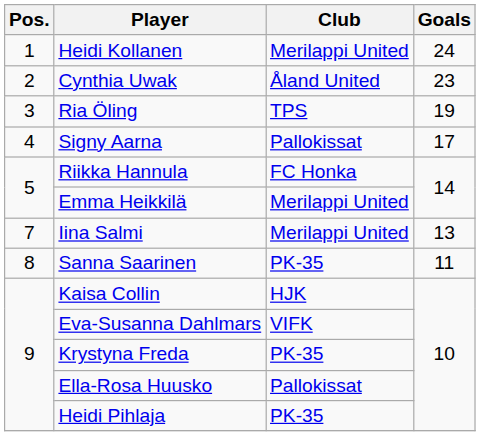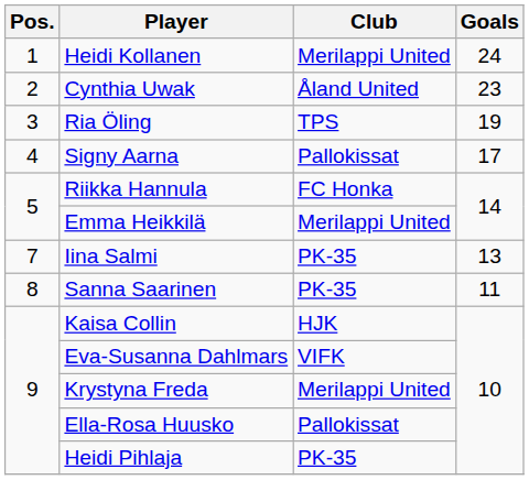Iina Salmi | Club: Merilappi United -> PK-35
Krystyna Freda | Club: PK-35 -> Merilappi United
